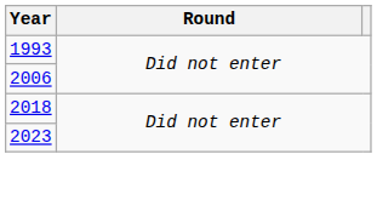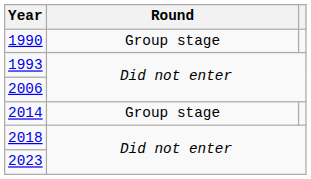+ row: 1990 | Group stage
+ row: 2014 | Group stage
